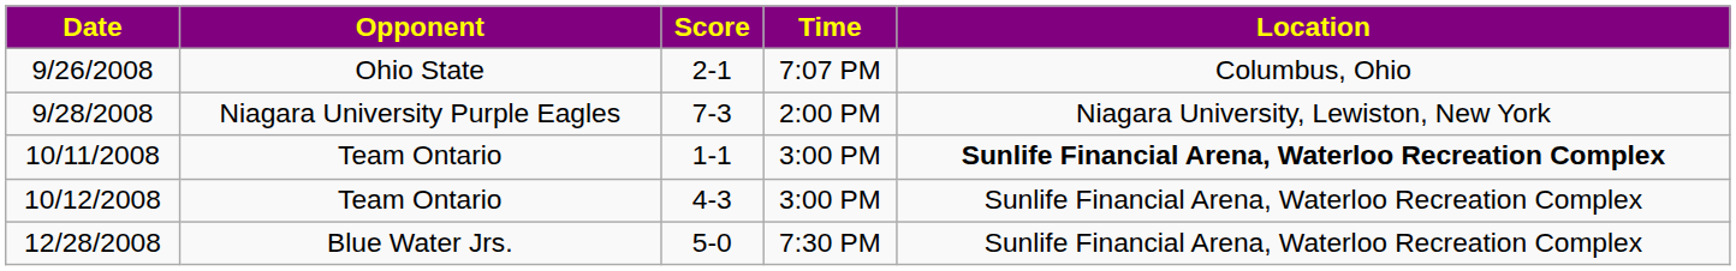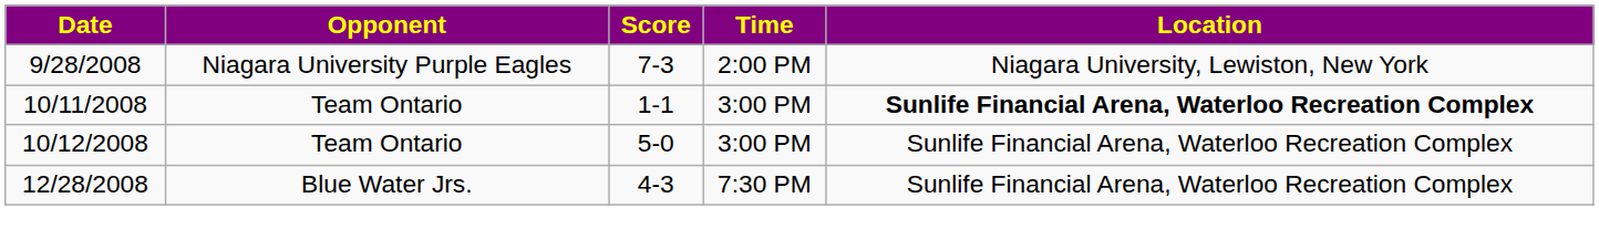- row: 9/26/2008 | Ohio State | 2-1 | 7:07 PM | Columbus, Ohio
10/12/2008 | Score: 4-3 -> 5-0
12/28/2008 | Score: 5-0 -> 4-3
